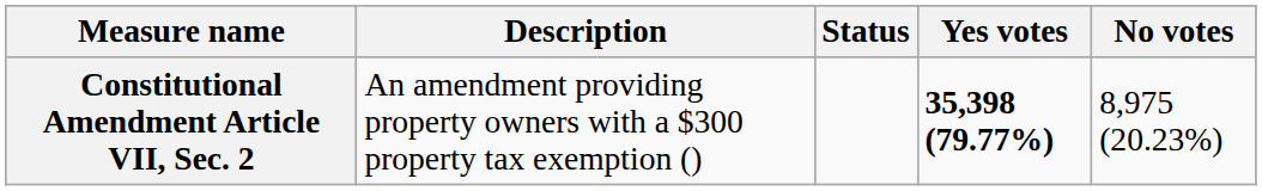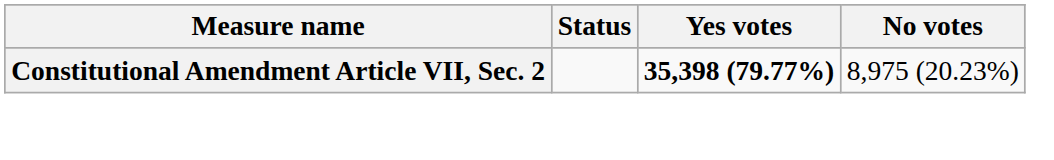- column: Description | An amendment providing property owners with a $300 property tax exemption ()
